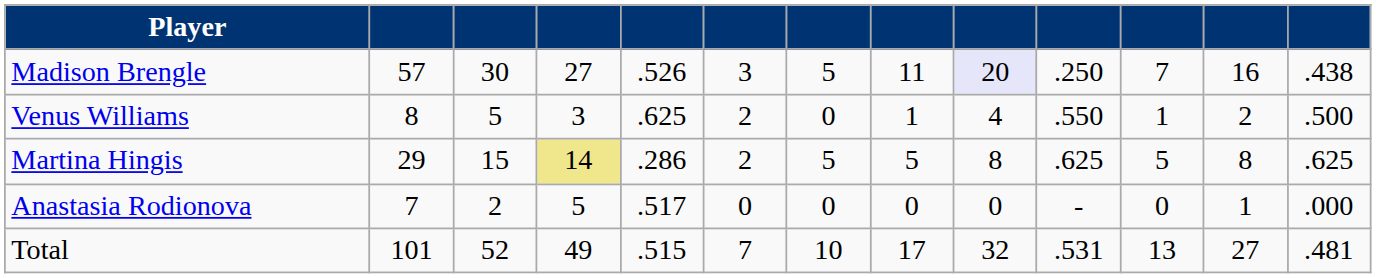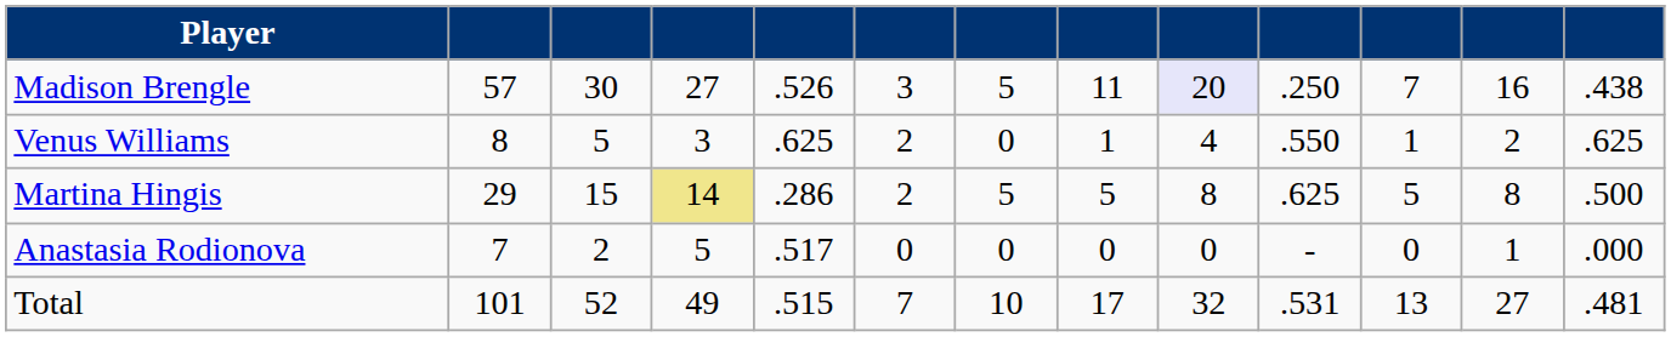Venus Williams | column 13: .500 -> .625
Martina Hingis | column 13: .625 -> .500
